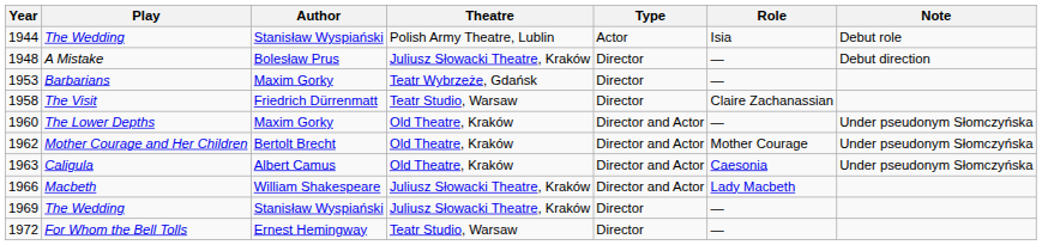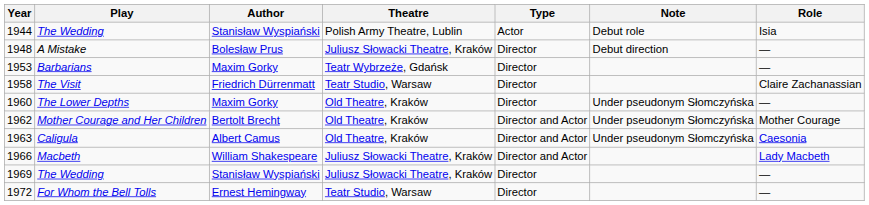columns swapped: Role <-> Note
The Lower Depths | Type: Director and Actor -> Director
